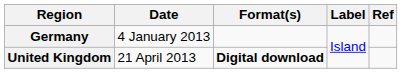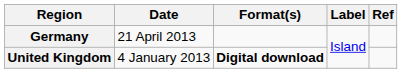Germany | Date: 4 January 2013 -> 21 April 2013
United Kingdom | Date: 21 April 2013 -> 4 January 2013
